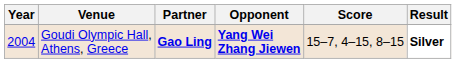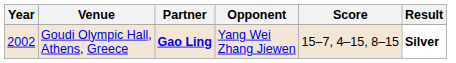Goudi Olympic Hall, Athens, Greece | Year: 2004 -> 2002
Goudi Olympic Hall, Athens, Greece | Opponent: bold -> normal
